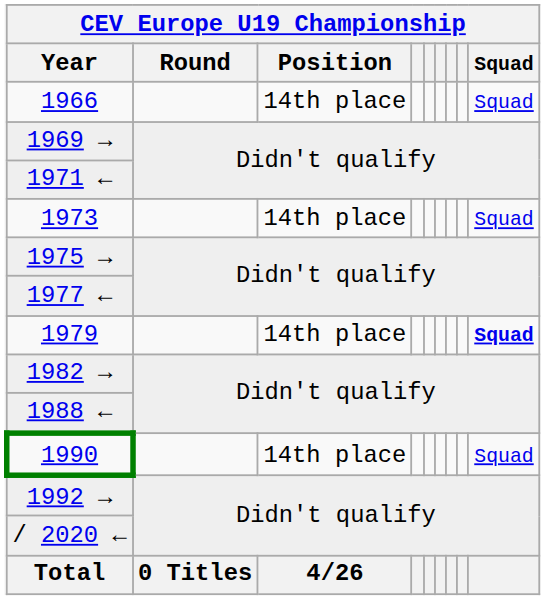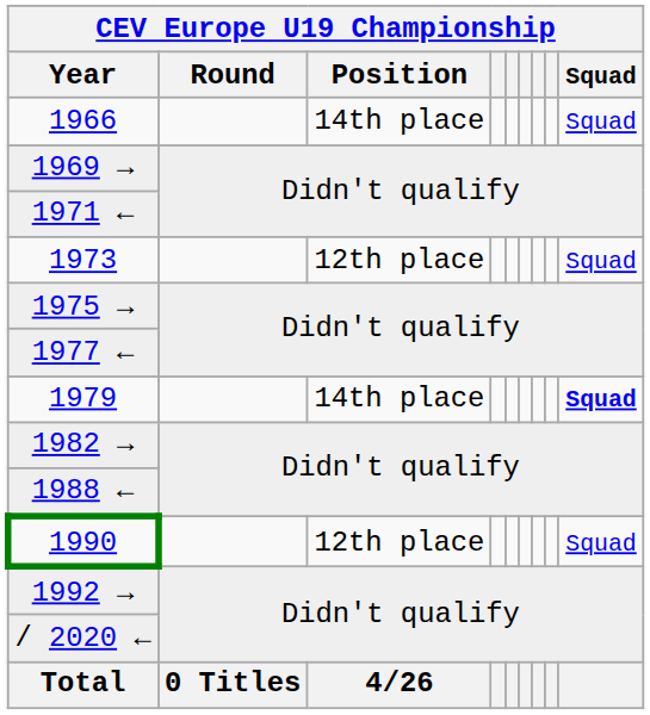1973 | Position: 14th place -> 12th place
1990 | Position: 14th place -> 12th place
